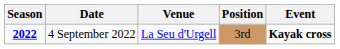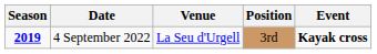4 September 2022 | Season: 2022 -> 2019
